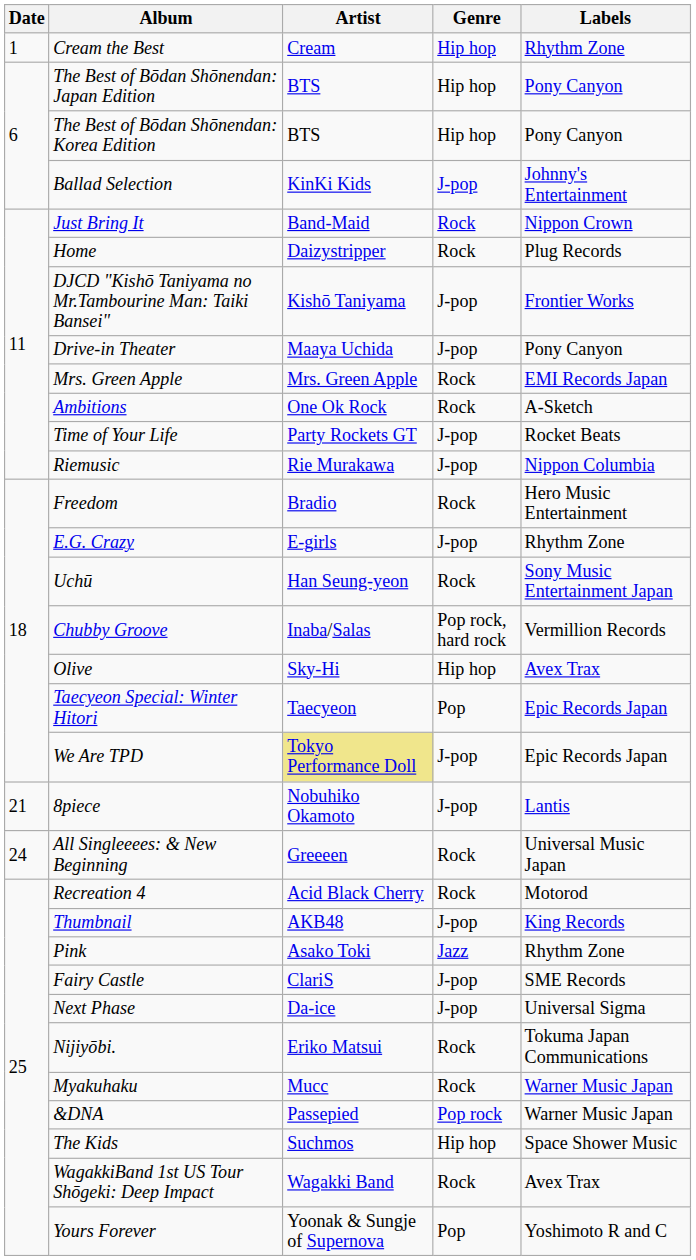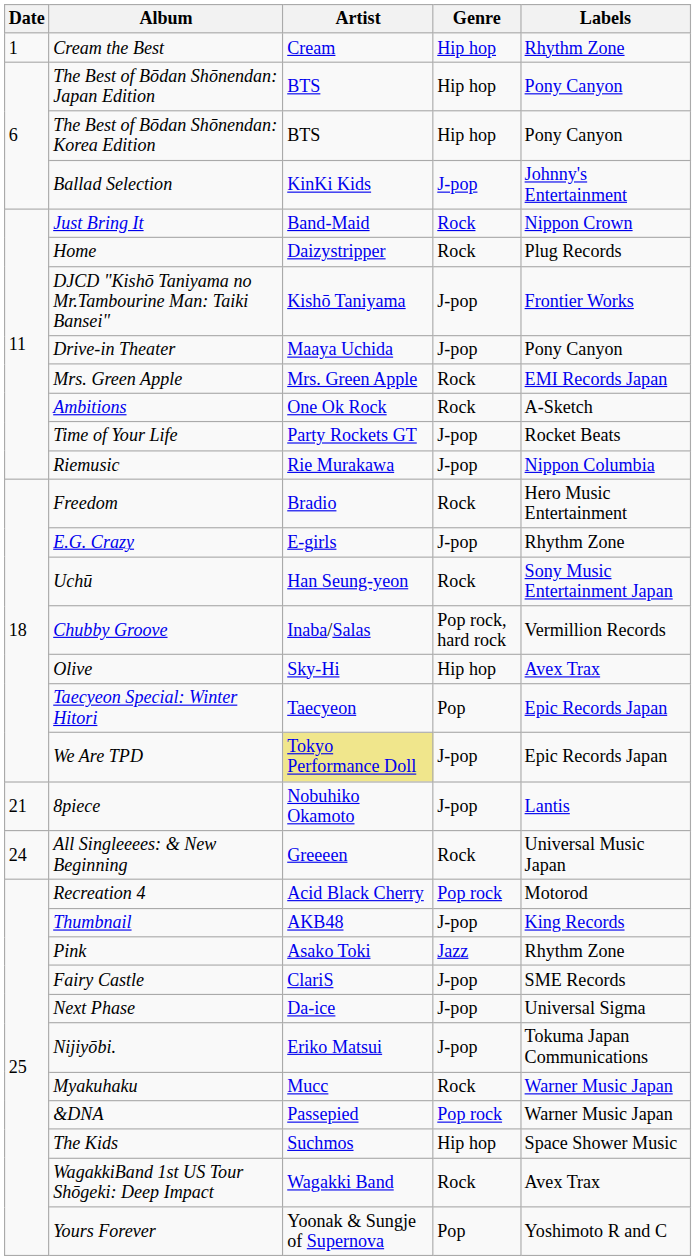Recreation 4 | Genre: Rock -> Pop rock
Nijiyōbi. | Genre: Rock -> J-pop
